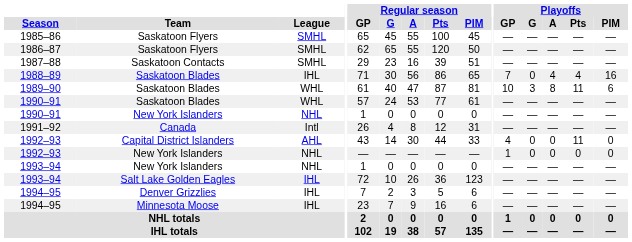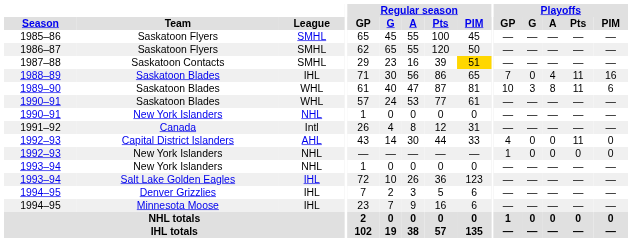1987–88 | Regular season / PIM: no background -> gold background
1988–89 | Playoffs / Pts: 4 -> 11
